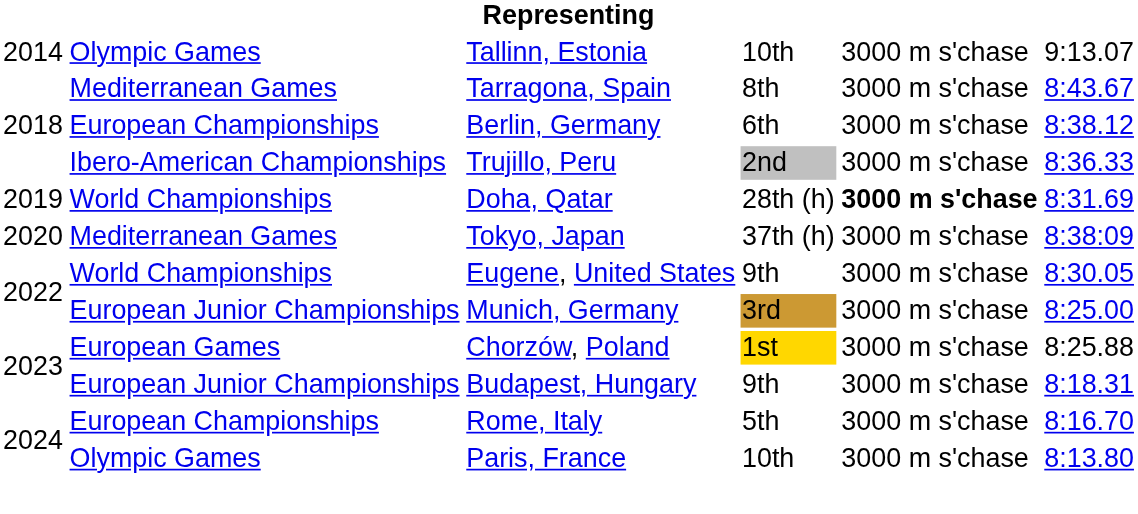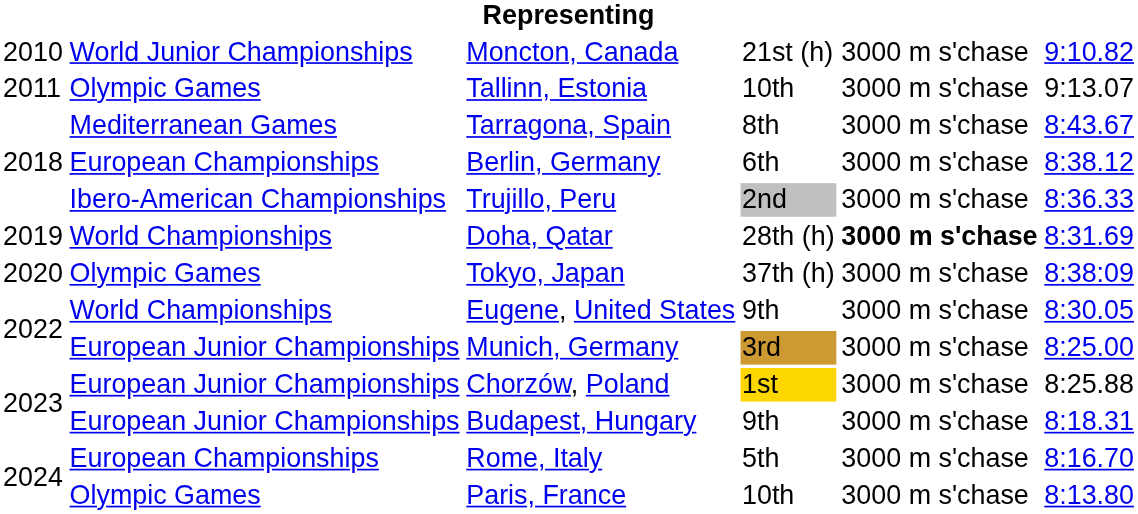+ row: 2010 | World Junior Championships | Moncton, Canada | 21st (h) | 3000 m s'chase | 9:10.82
Tallinn, Estonia | column 1: 2014 -> 2011
Tokyo, Japan | column 2: Mediterranean Games -> Olympic Games
Chorzów, Poland | column 2: European Games -> European Junior Championships
